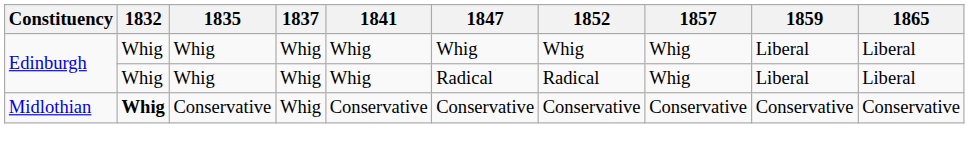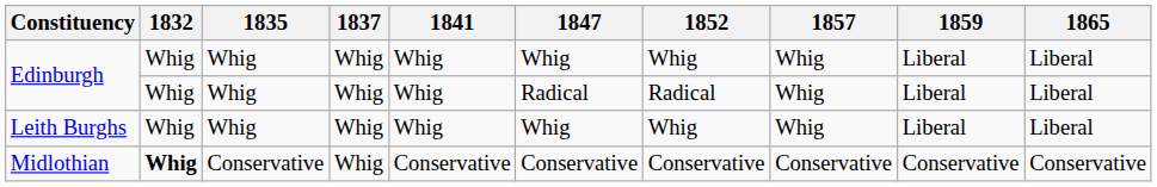+ row: Leith Burghs | Whig | Whig | Whig | Whig | Whig | Whig | Whig | Liberal | Liberal
